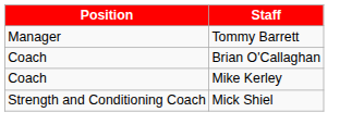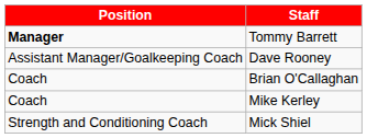Tommy Barrett | Position: normal -> bold
+ row: Assistant Manager/Goalkeeping Coach | Dave Rooney
